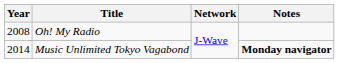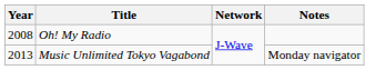Music Unlimited Tokyo Vagabond | Year: 2014 -> 2013
Music Unlimited Tokyo Vagabond | Notes: bold -> normal
